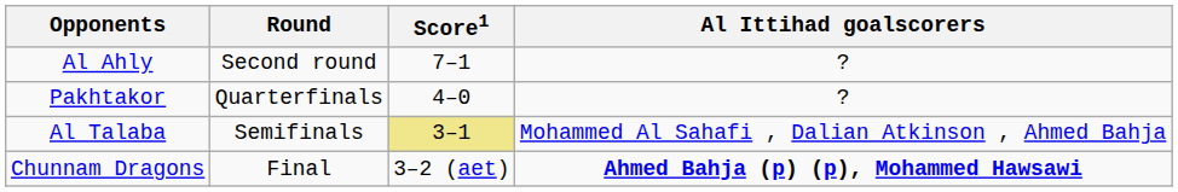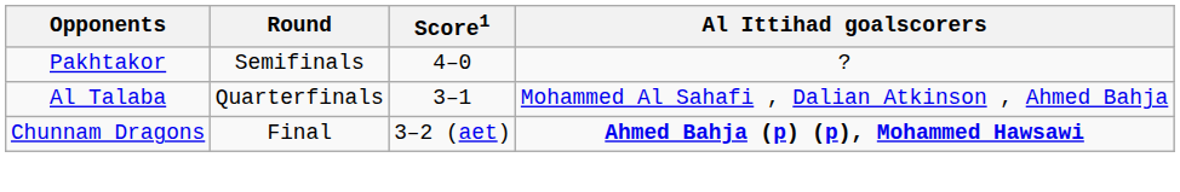- row: Al Ahly | Second round | 7–1 | ?
Pakhtakor | Round: Quarterfinals -> Semifinals
Al Talaba | Round: Semifinals -> Quarterfinals
Al Talaba | Score1: khaki background -> no background
